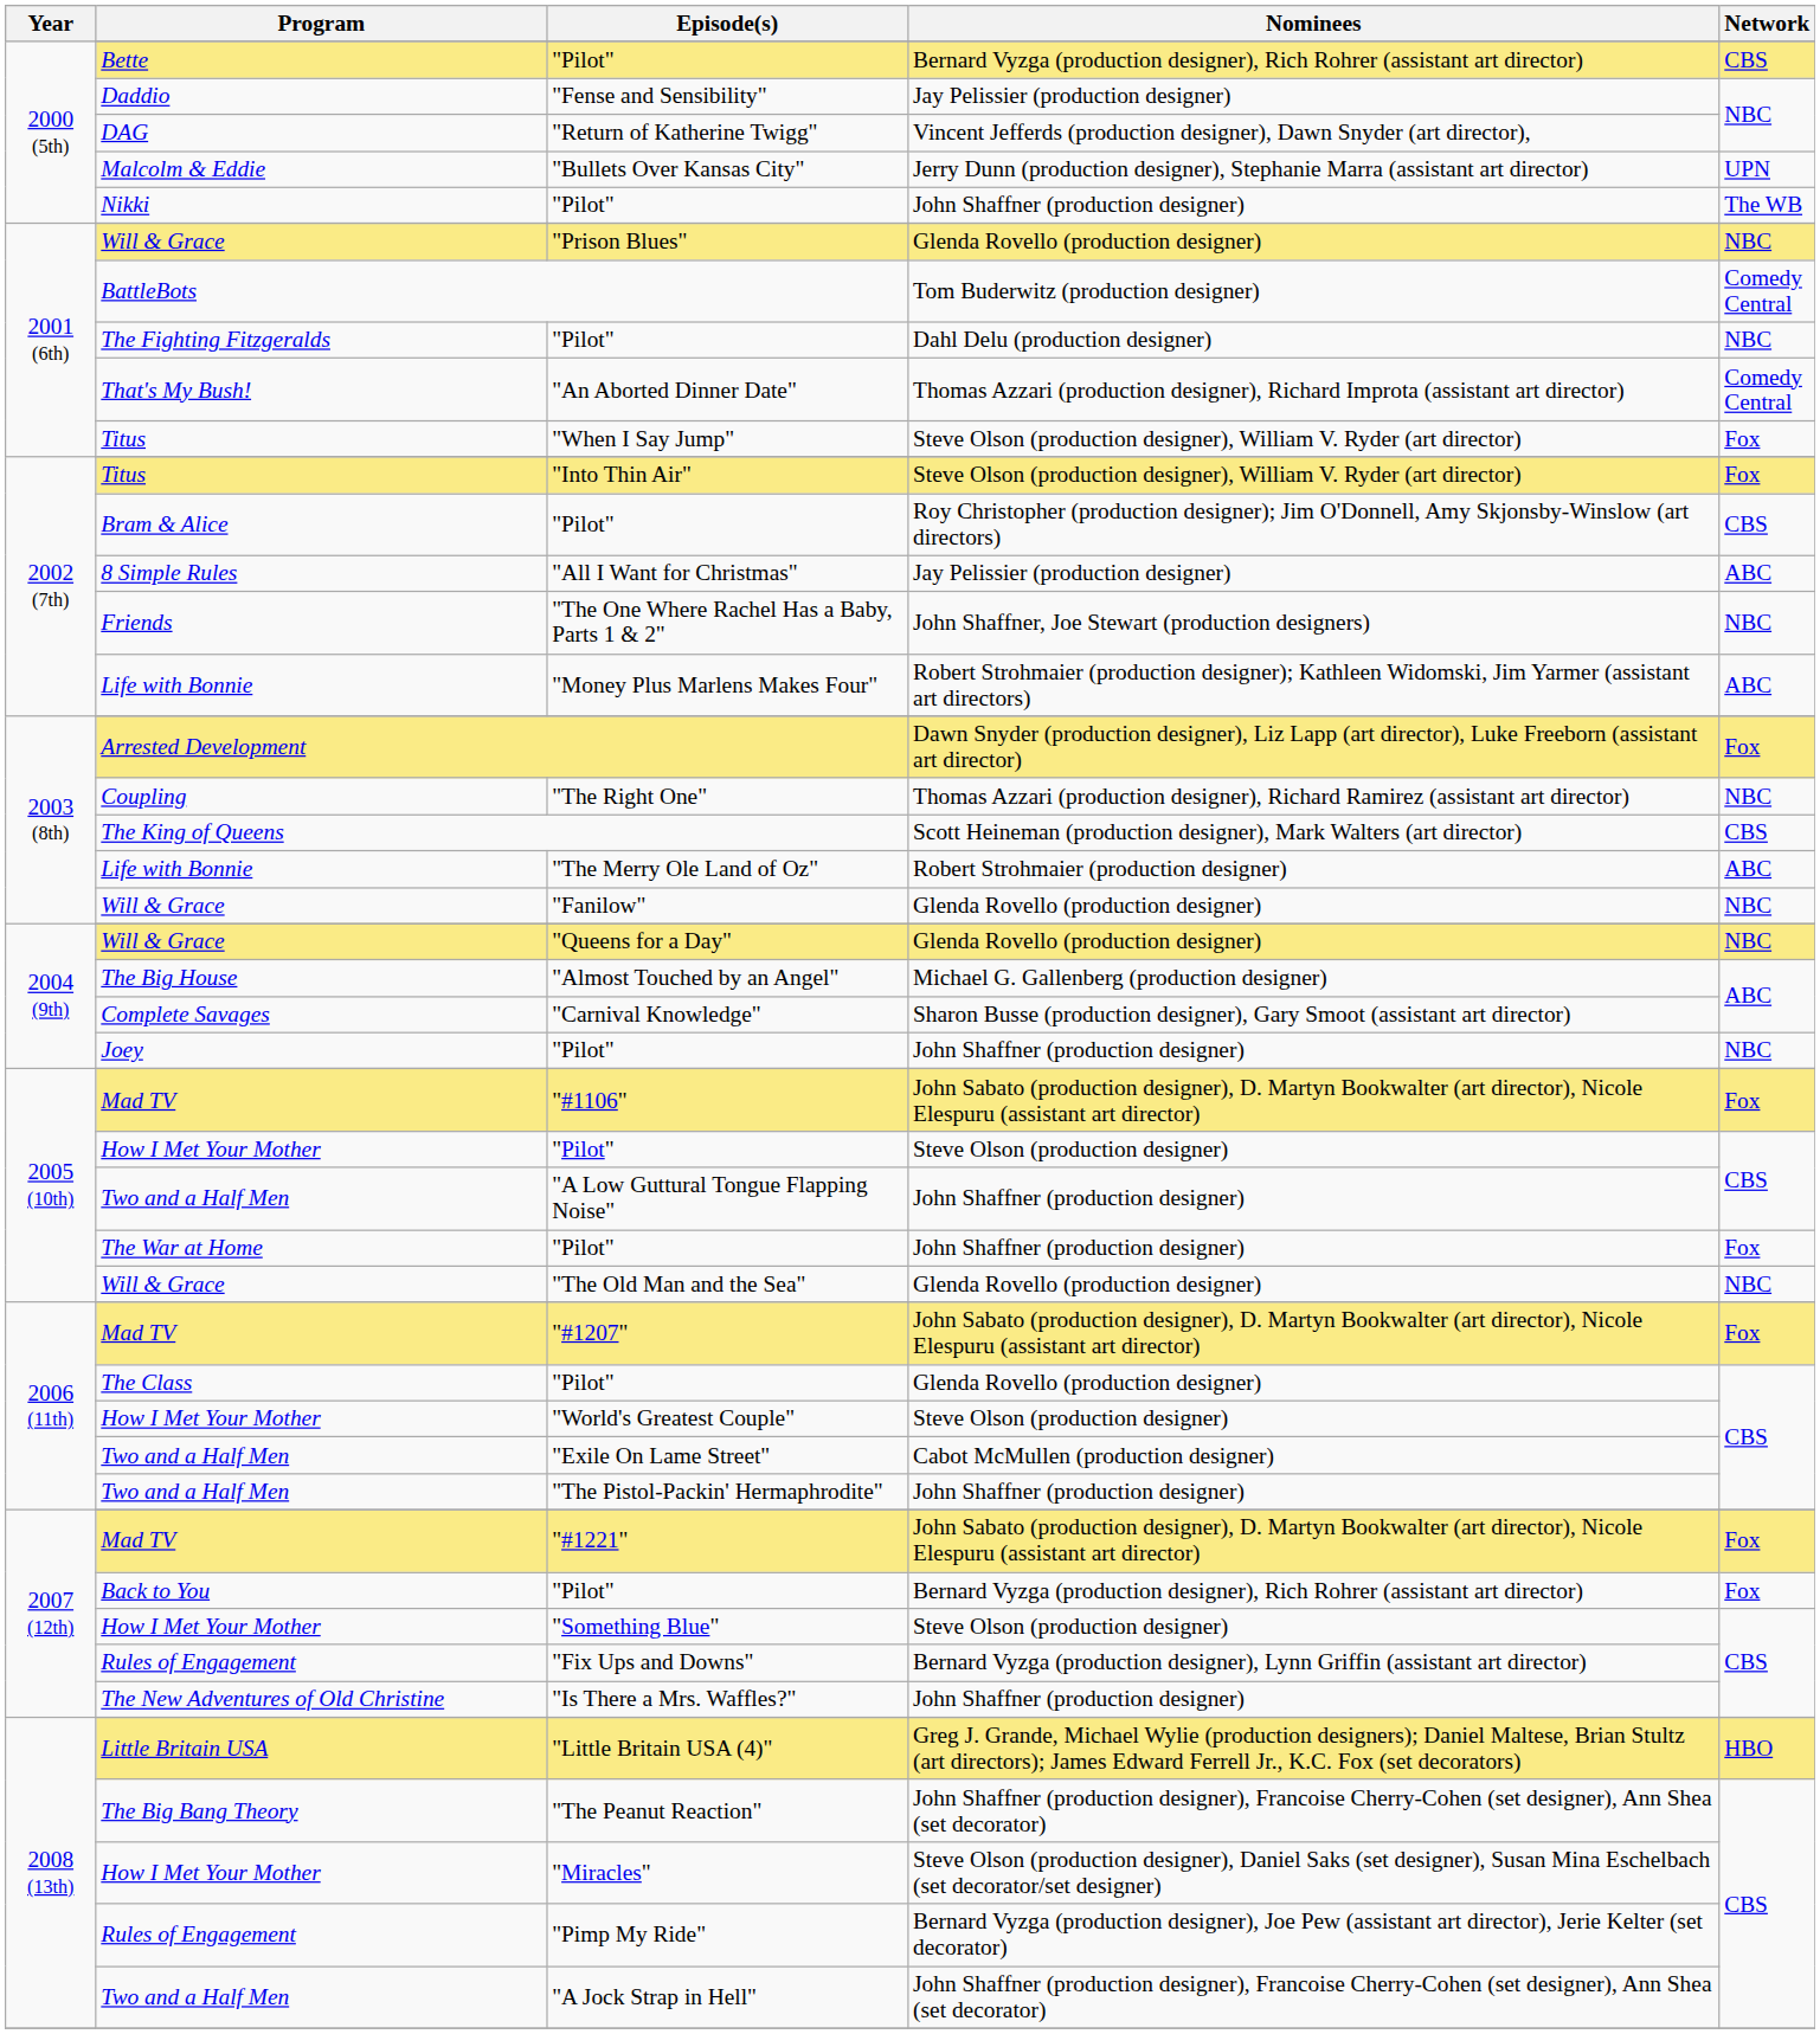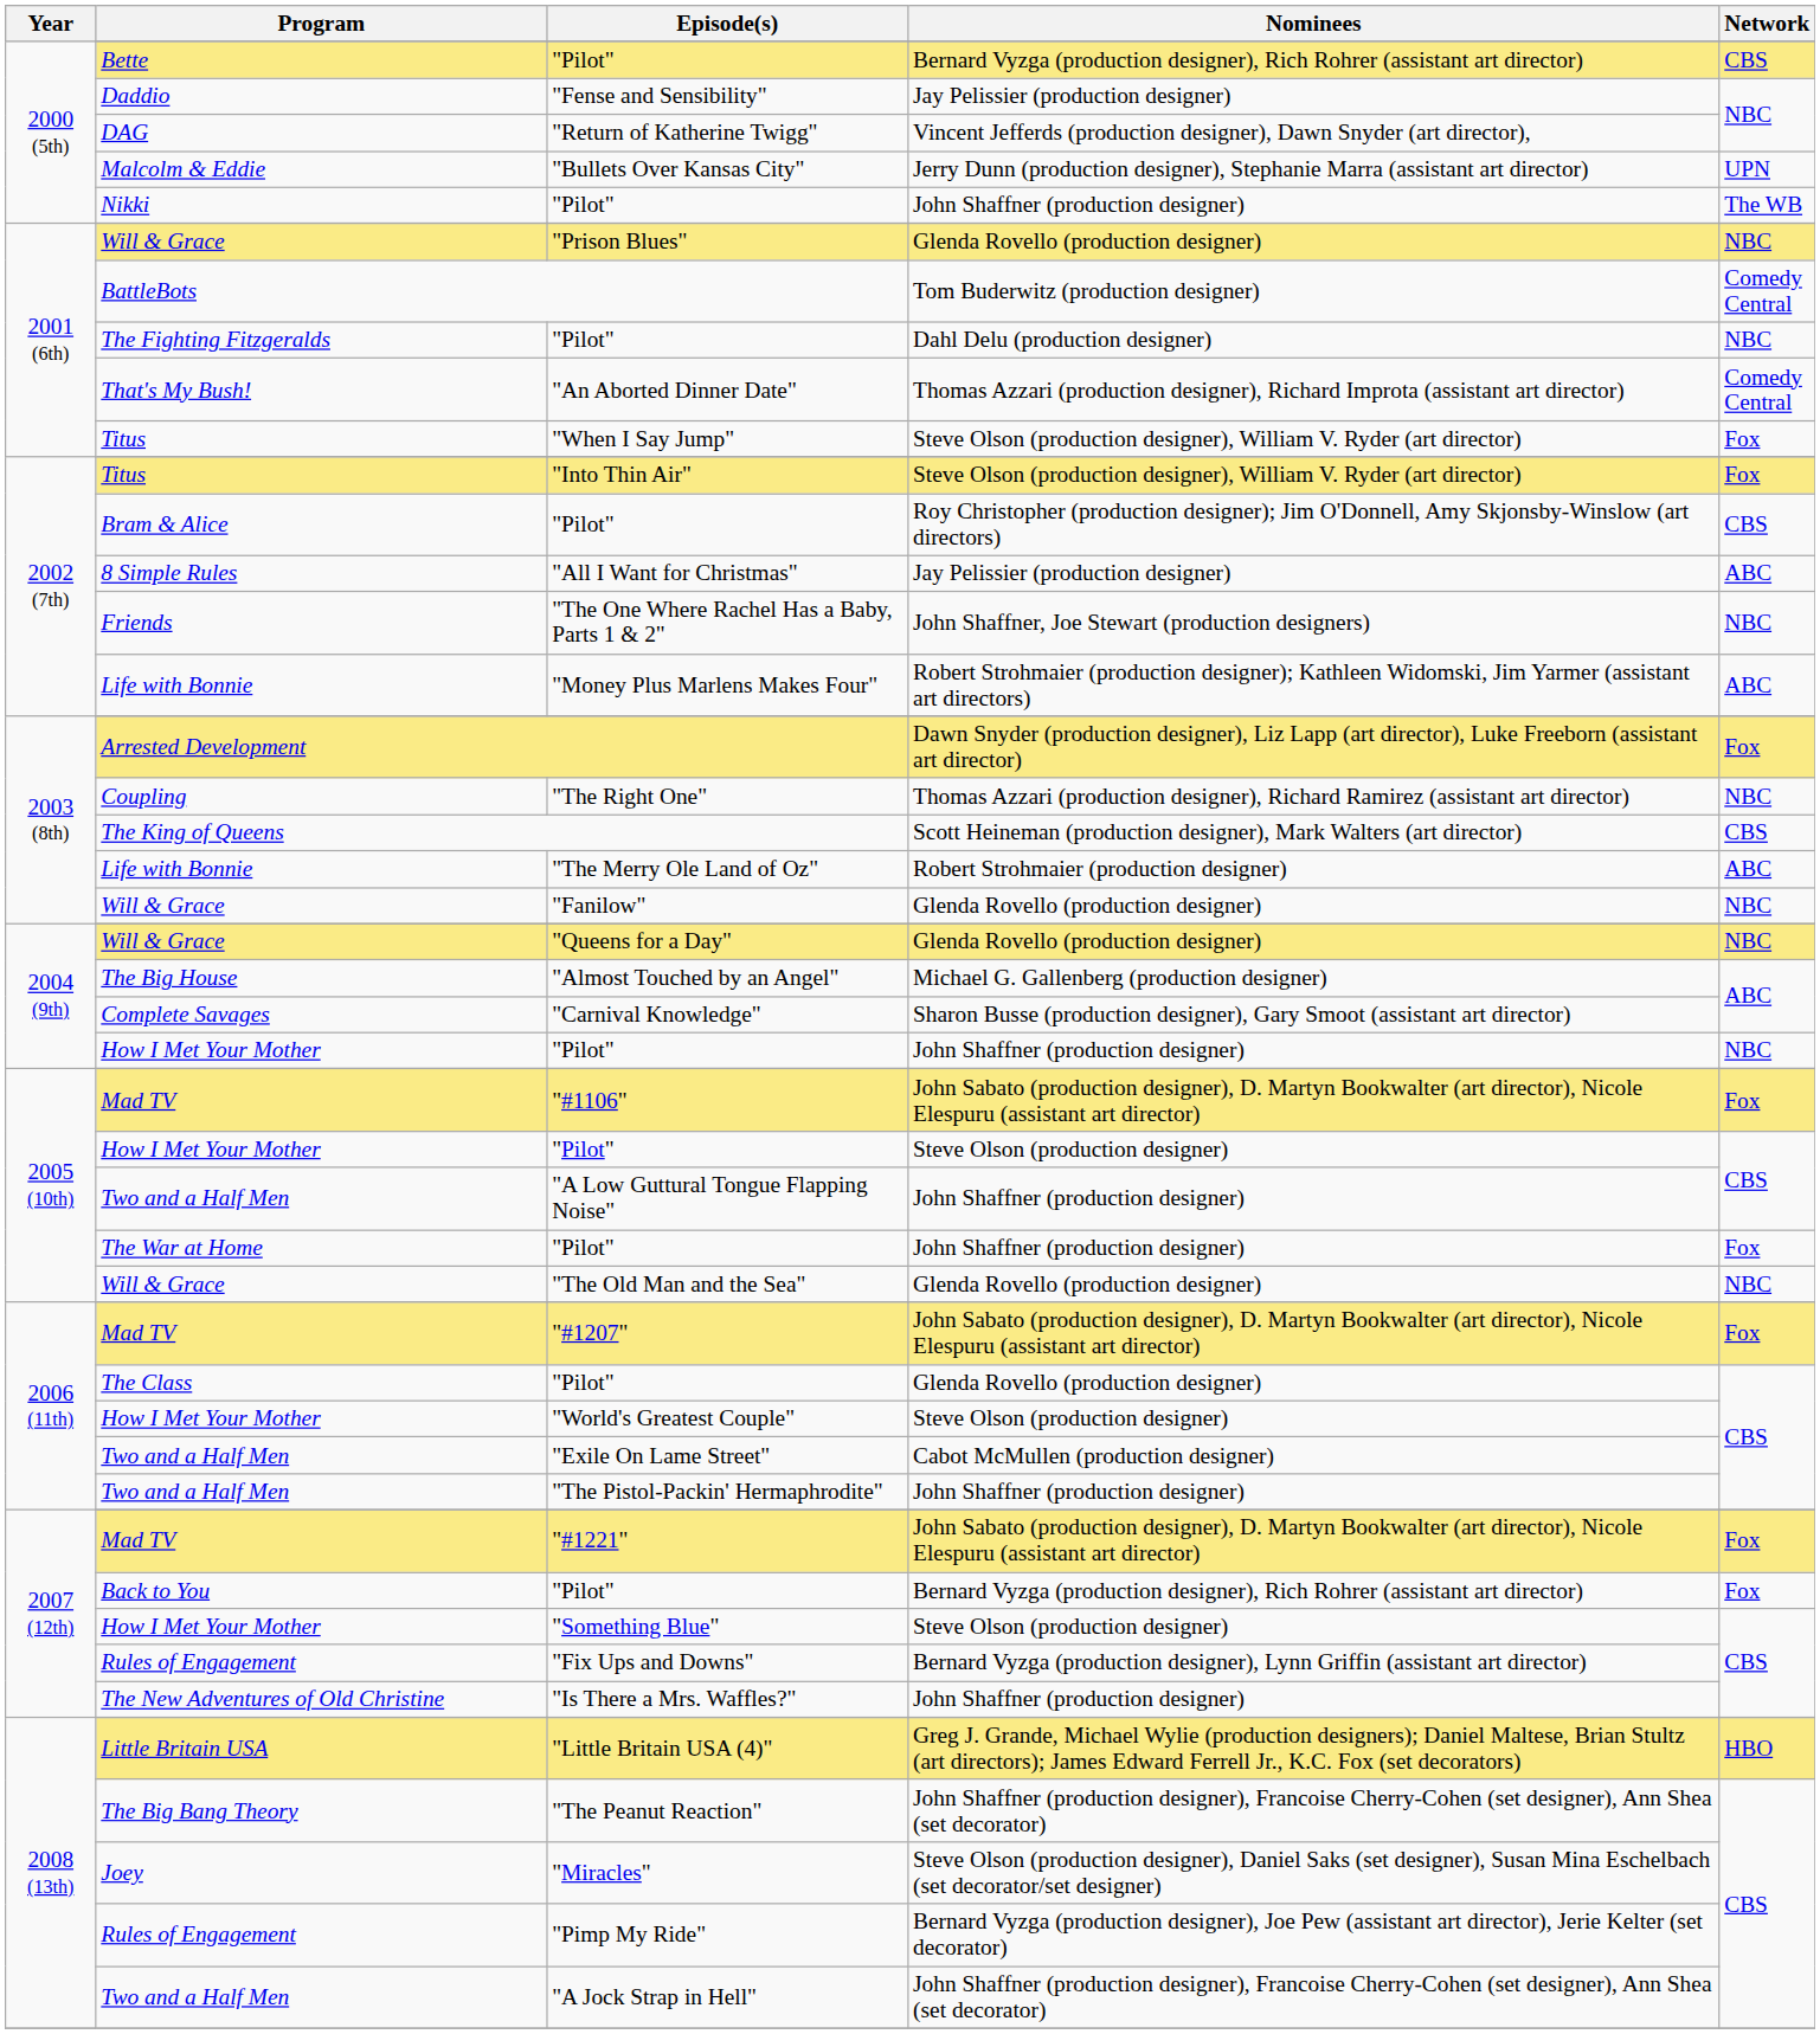2004 (9th) / "Pilot" | Program: Joey -> How I Met Your Mother
"Miracles" | Program: How I Met Your Mother -> Joey
